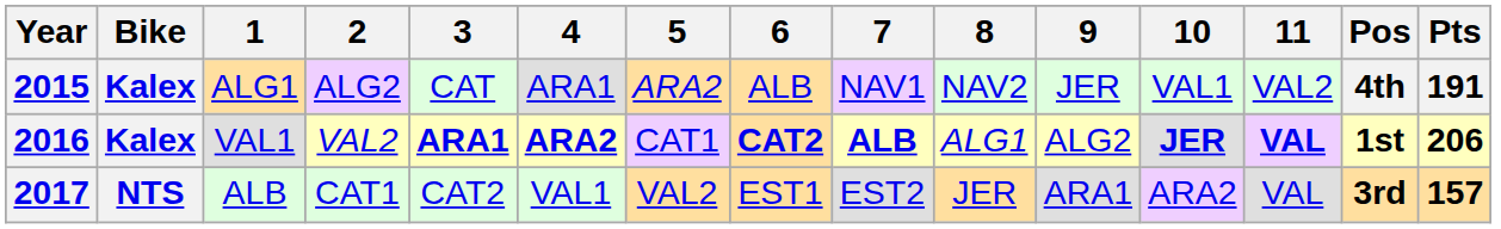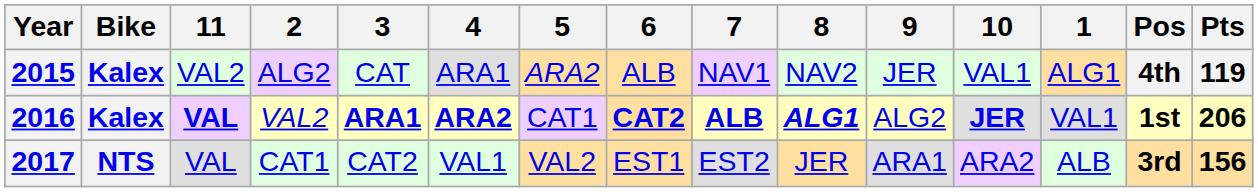columns swapped: 1 <-> 11
2015 | Pts: 191 -> 119
2016 | 8: normal -> bold
2017 | Pts: 157 -> 156
